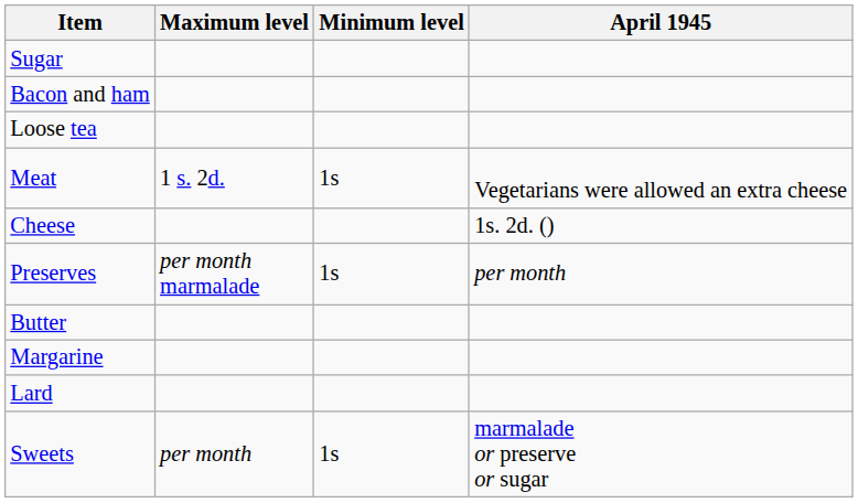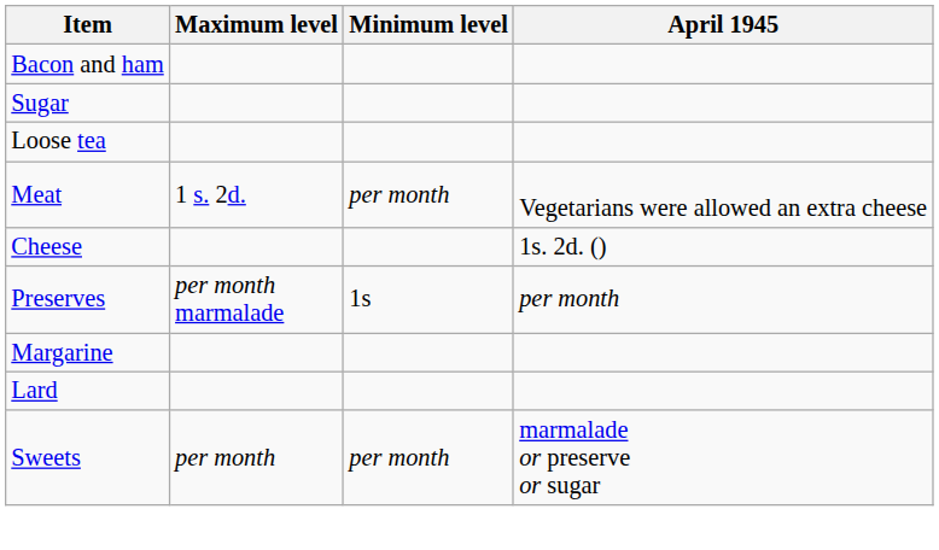rows swapped: Bacon and ham <-> Sugar
Meat | Minimum level: 1s -> per month
- row: Butter
Sweets | Minimum level: 1s -> per month
